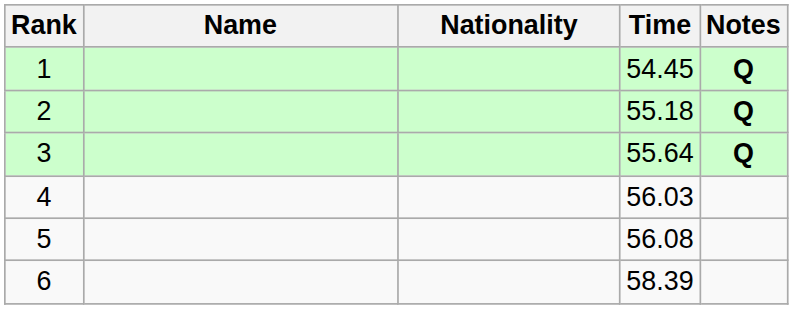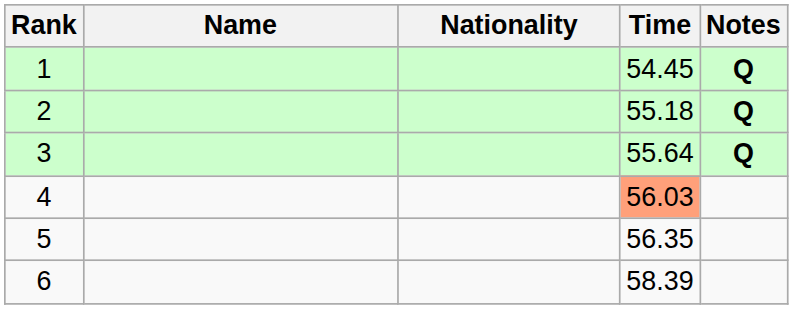4 | Time: no background -> lightsalmon background
5 | Time: 56.08 -> 56.35
